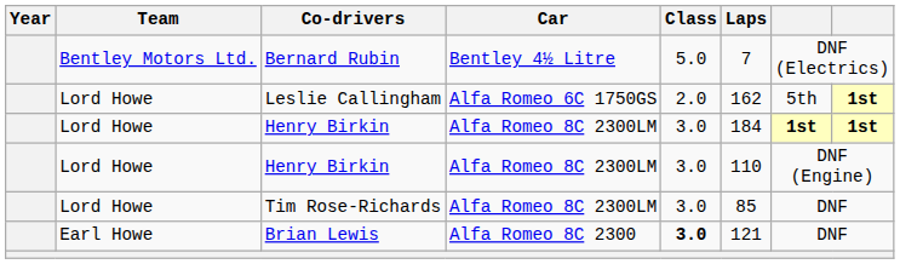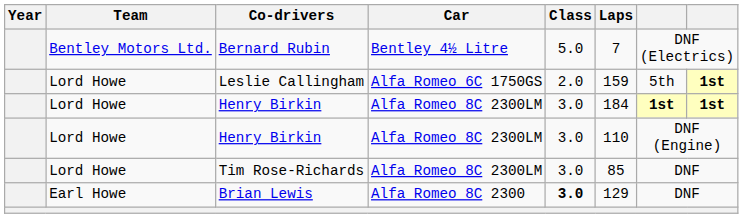Leslie Callingham | Laps: 162 -> 159
Brian Lewis | Laps: 121 -> 129
